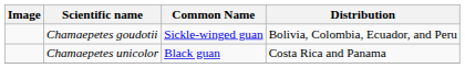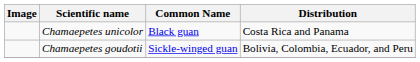rows swapped: Chamaepetes goudotii <-> Chamaepetes unicolor
